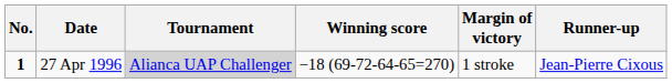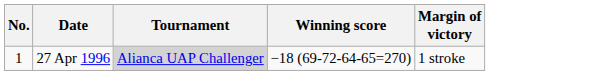- column: Runner-up | Jean-Pierre Cixous
27 Apr 1996 | No.: bold -> normal
